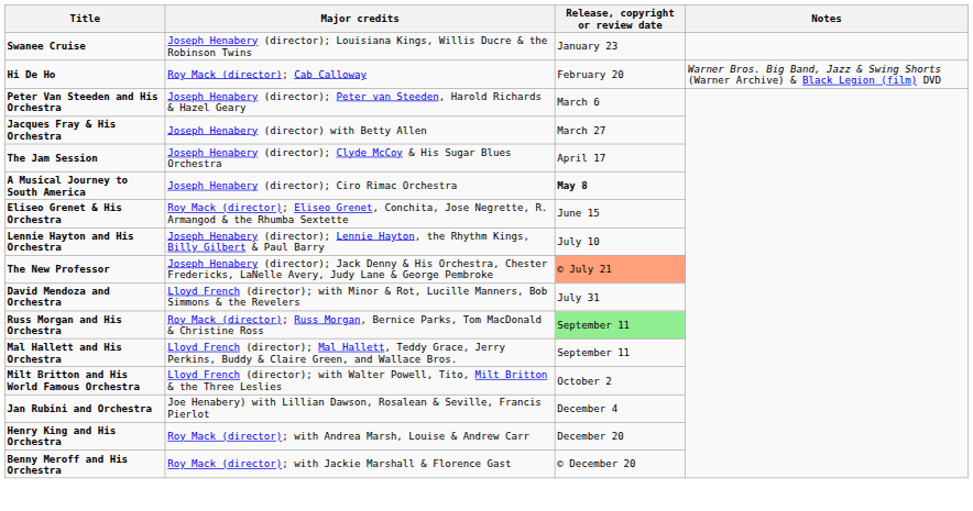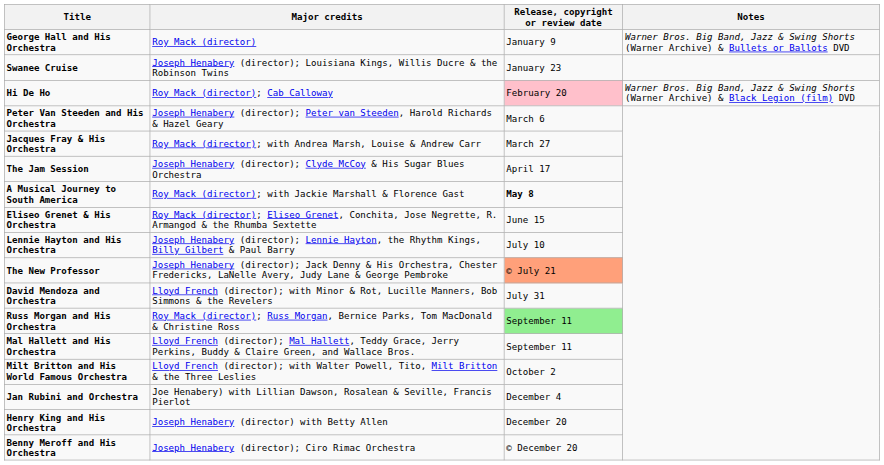+ row: George Hall and His Orchestra | Roy Mack (director) | January 9 | Warner Bros. Big Band, Jazz & Swing Shorts (Warner Archive) & Bullets or Ballots DVD
Hi De Ho | Release, copyright or review date: no background -> pink background
Jacques Fray & His Orchestra | Major credits: Joseph Henabery (director) with Betty Allen -> Roy Mack (director); with Andrea Marsh, Louise & Andrew Carr
A Musical Journey to South America | Major credits: Joseph Henabery (director); Ciro Rimac Orchestra -> Roy Mack (director); with Jackie Marshall & Florence Gast
Henry King and His Orchestra | Major credits: Roy Mack (director); with Andrea Marsh, Louise & Andrew Carr -> Joseph Henabery (director) with Betty Allen
Benny Meroff and His Orchestra | Major credits: Roy Mack (director); with Jackie Marshall & Florence Gast -> Joseph Henabery (director); Ciro Rimac Orchestra
